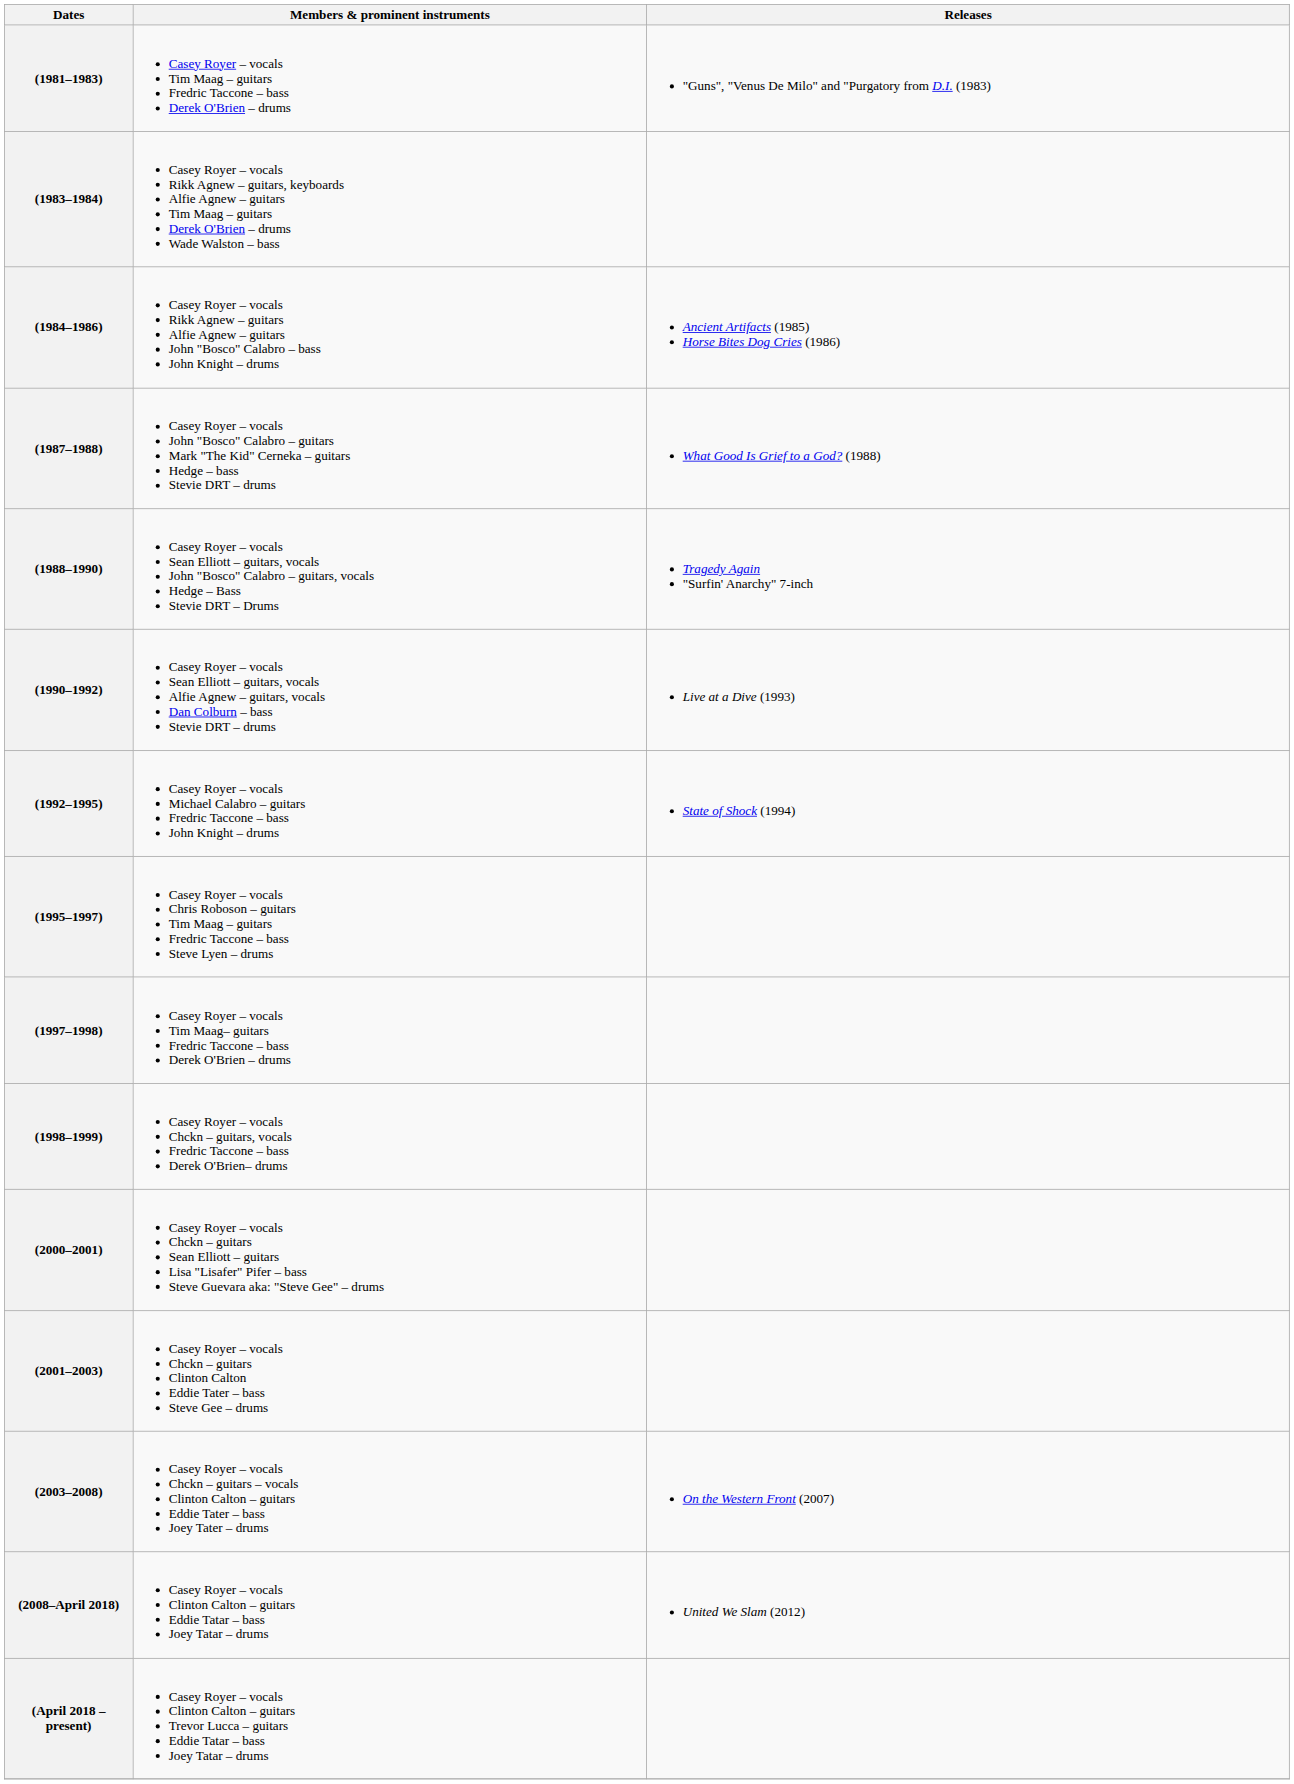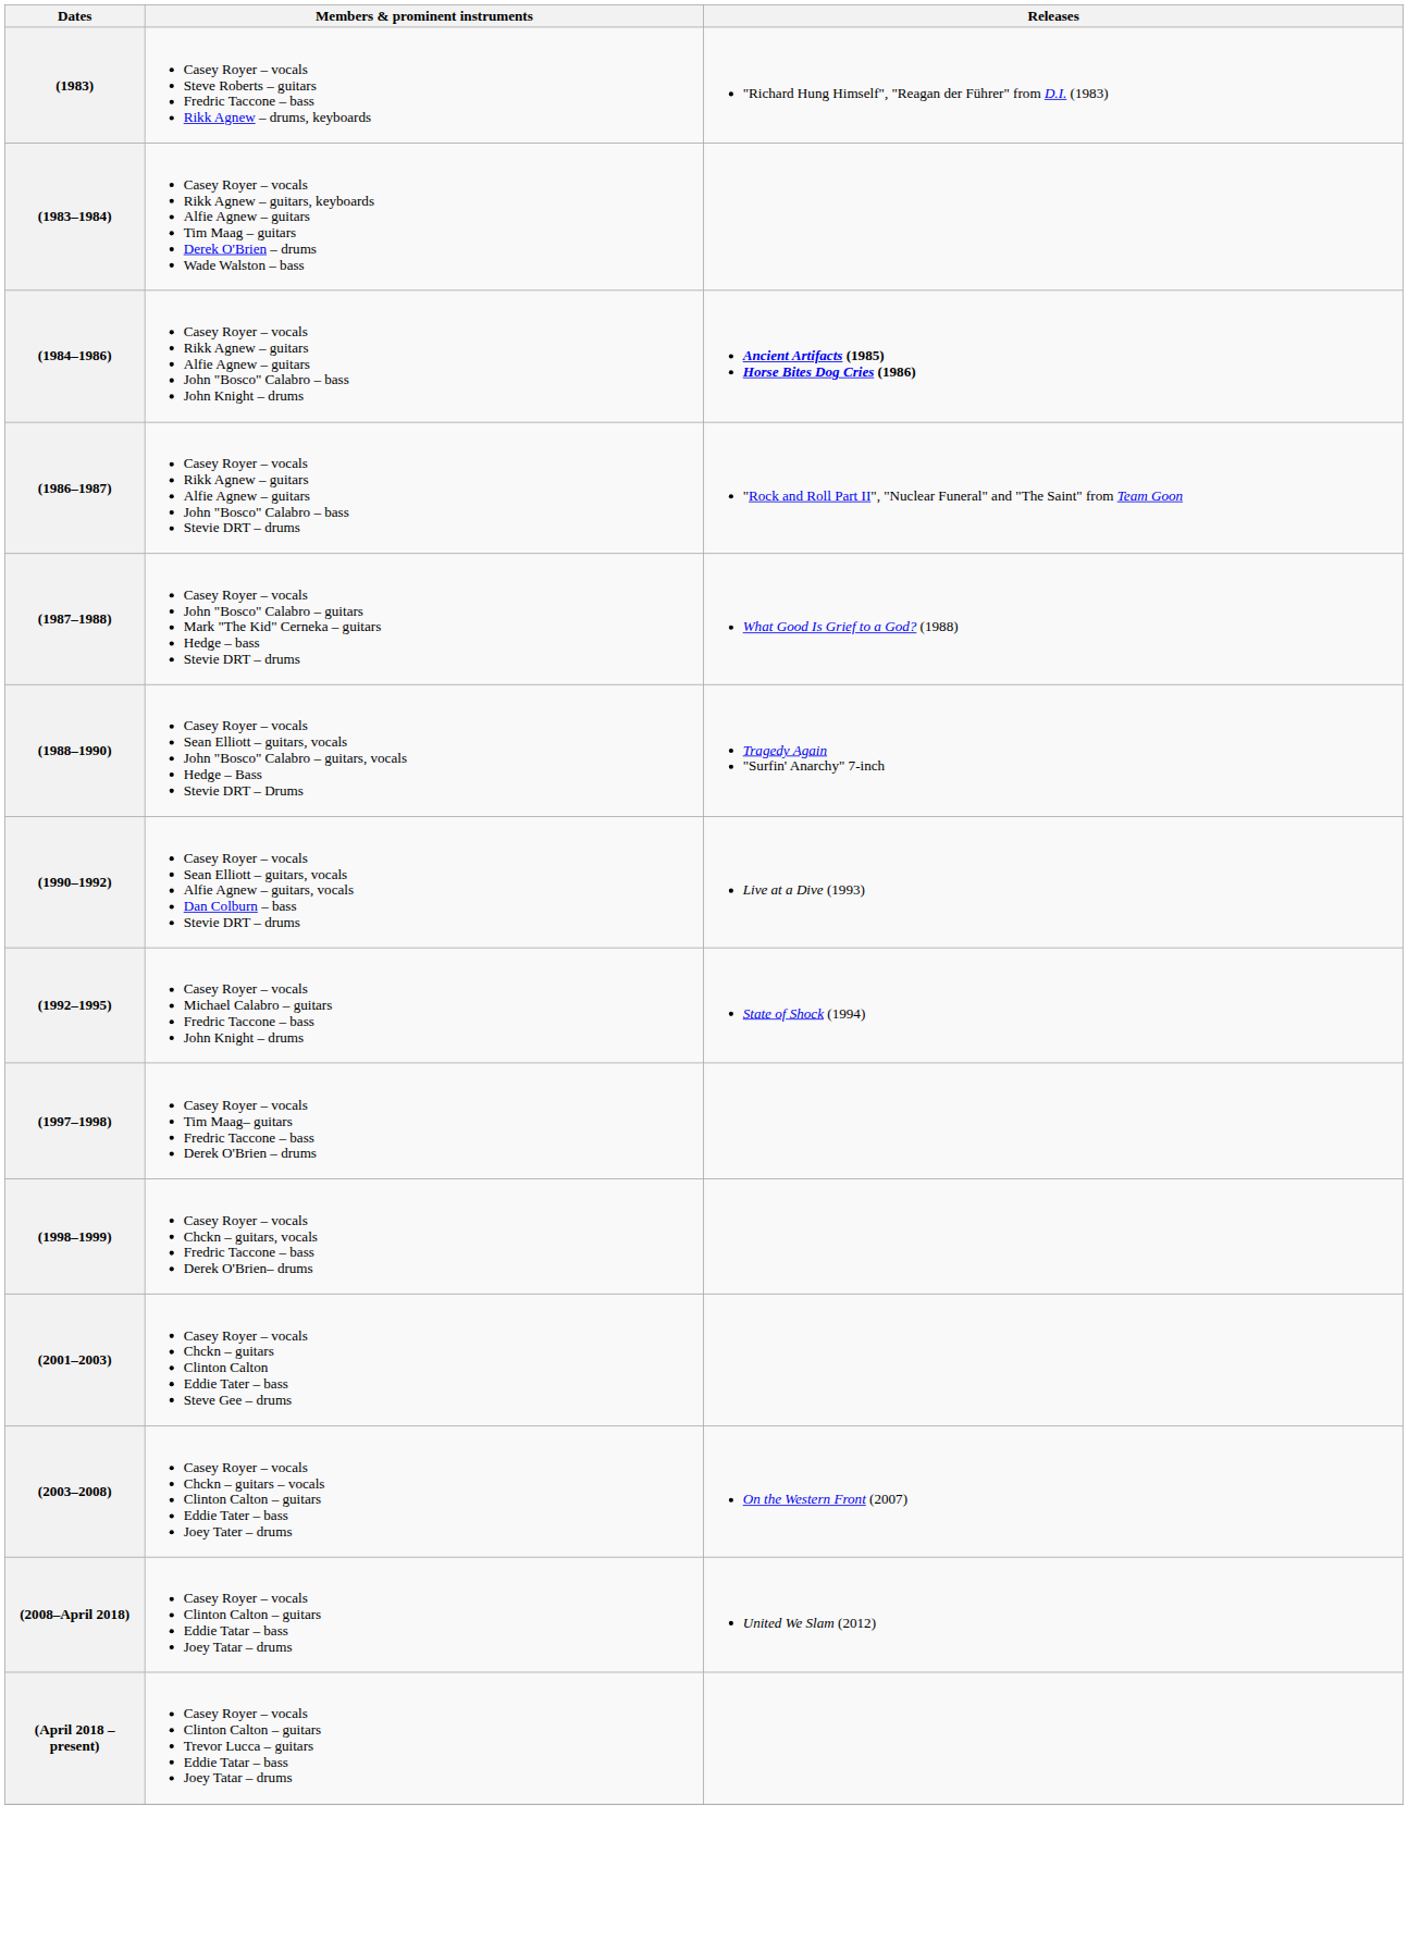- row: (1981–1983) | Casey Royer – vocals Tim Maag – guitars Fredric Taccone – bass Derek O'Brien – drums | "Guns", "Venus De Milo" and "Purgatory from D.I. (1983)
+ row: (1983) | Casey Royer – vocals Steve Roberts – guitars Fredric Taccone – bass Rikk Agnew – drums, keyboards | "Richard Hung Himself", "Reagan der Führer" from D.I. (1983)
(1984–1986) | Releases: normal -> bold
+ row: (1986–1987) | Casey Royer – vocals Rikk Agnew – guitars Alfie Agnew – guitars John "Bosco" Calabro – bass Stevie DRT – drums | "Rock and Roll Part II", "Nuclear Funeral" and "The Saint" from Team Goon
- row: (1995–1997) | Casey Royer – vocals Chris Roboson – guitars Tim Maag – guitars Fredric Taccone – bass Steve Lyen – drums
- row: (2000–2001) | Casey Royer – vocals Chckn – guitars Sean Elliott – guitars Lisa "Lisafer" Pifer – bass Steve Guevara aka: "Steve Gee" – drums
